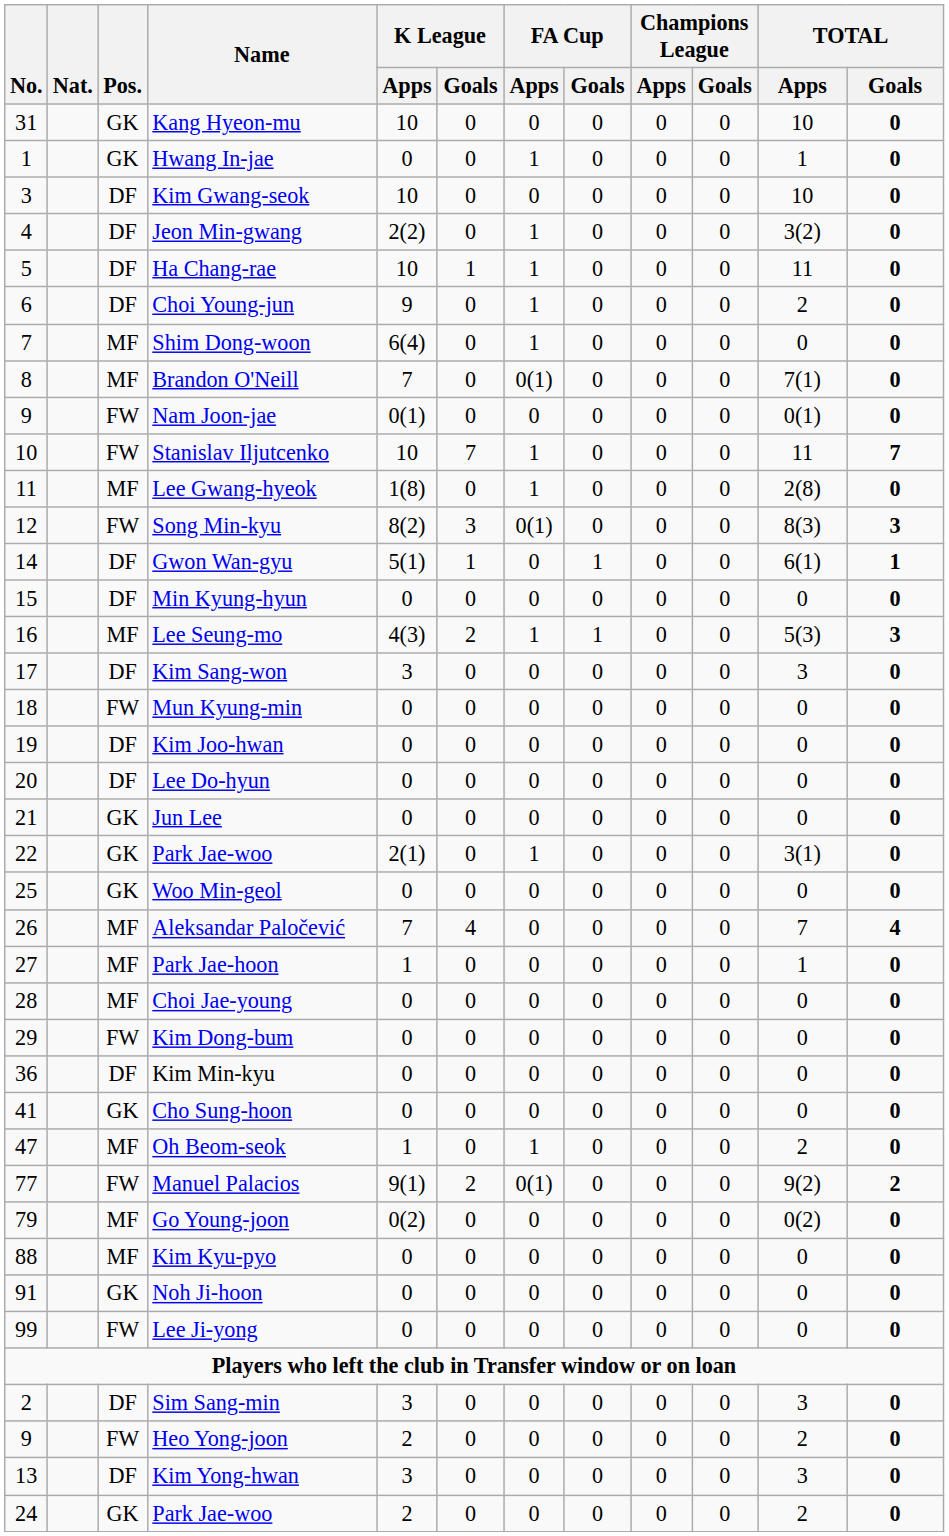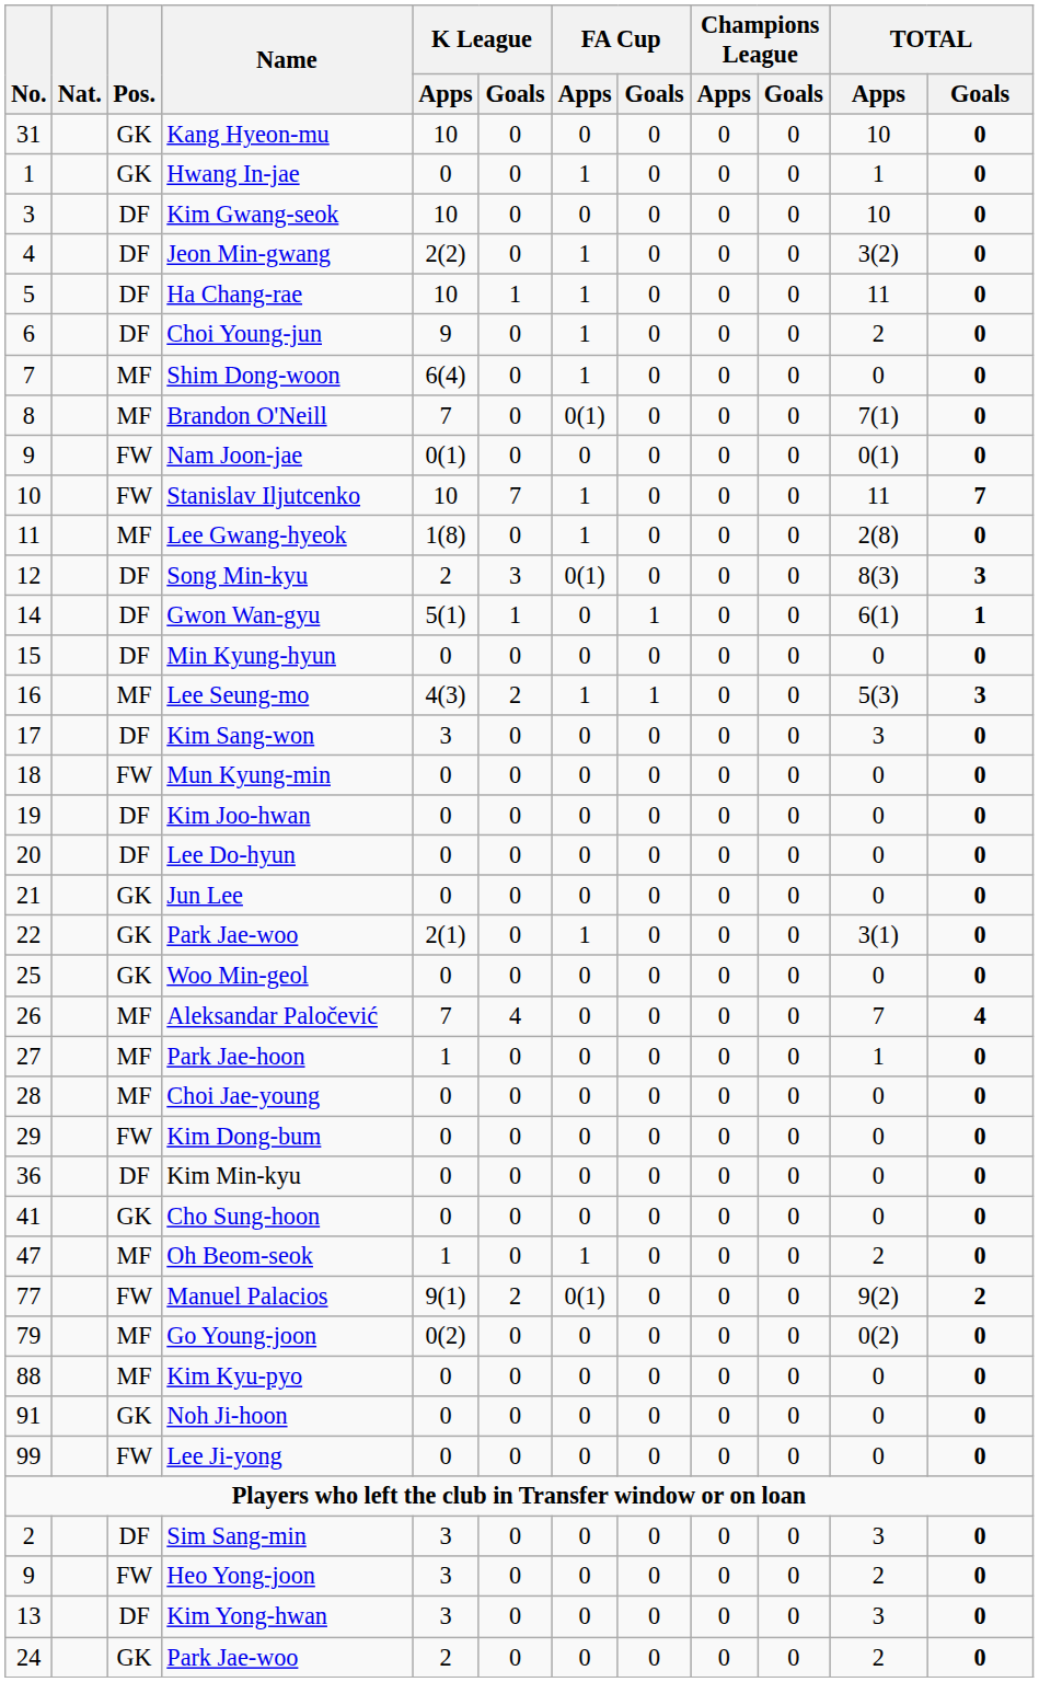Song Min-kyu | Pos.: FW -> DF
Song Min-kyu | K League / Apps: 8(2) -> 2
Heo Yong-joon | K League / Apps: 2 -> 3
